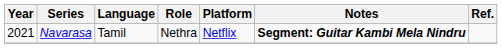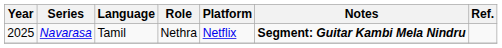Navarasa | Year: 2021 -> 2025
